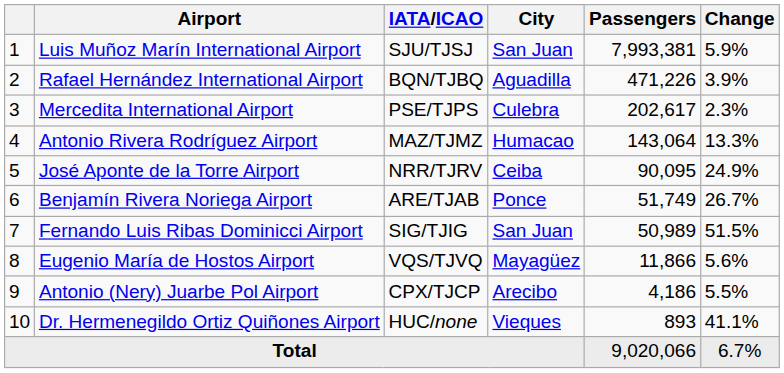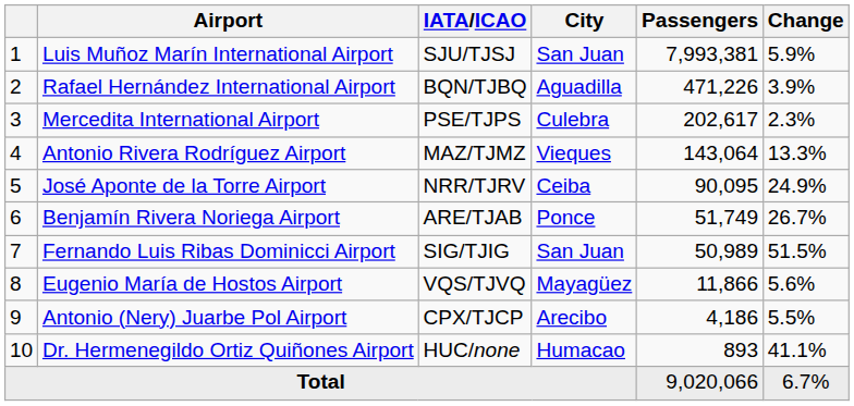Antonio Rivera Rodríguez Airport | City: Humacao -> Vieques
Dr. Hermenegildo Ortiz Quiñones Airport | City: Vieques -> Humacao
